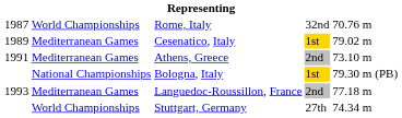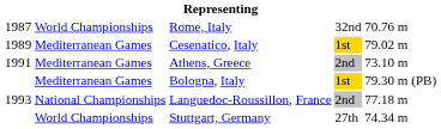Bologna, Italy | column 2: National Championships -> Mediterranean Games
Languedoc-Roussillon, France | column 2: Mediterranean Games -> National Championships
